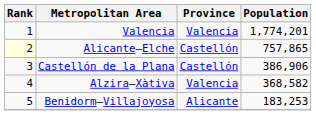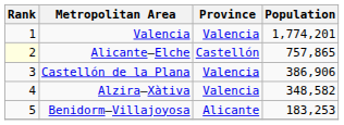Castellón de la Plana | Province: Castellón -> Valencia
Alzira–Xàtiva | Population: 368,582 -> 348,582
